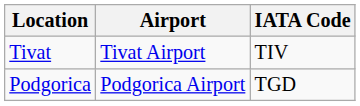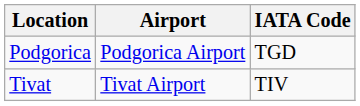rows swapped: Podgorica <-> Tivat
